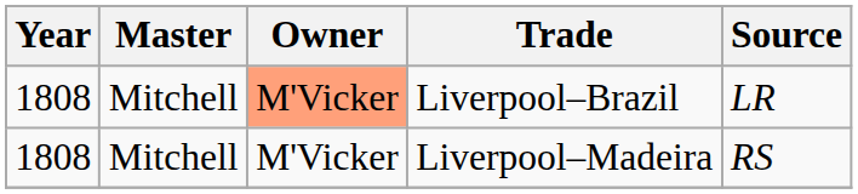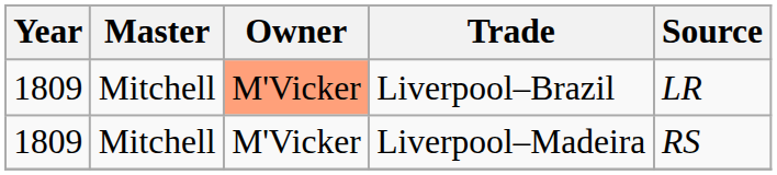Liverpool–Brazil | Year: 1808 -> 1809
Liverpool–Madeira | Year: 1808 -> 1809
